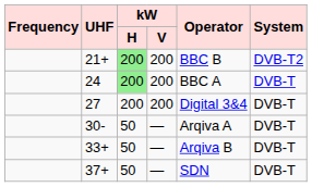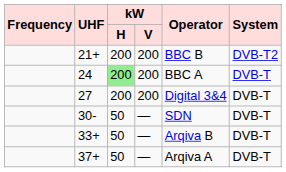21+ | kW / H: lightgreen background -> no background
30- | Operator: Arqiva A -> SDN
37+ | Operator: SDN -> Arqiva A
